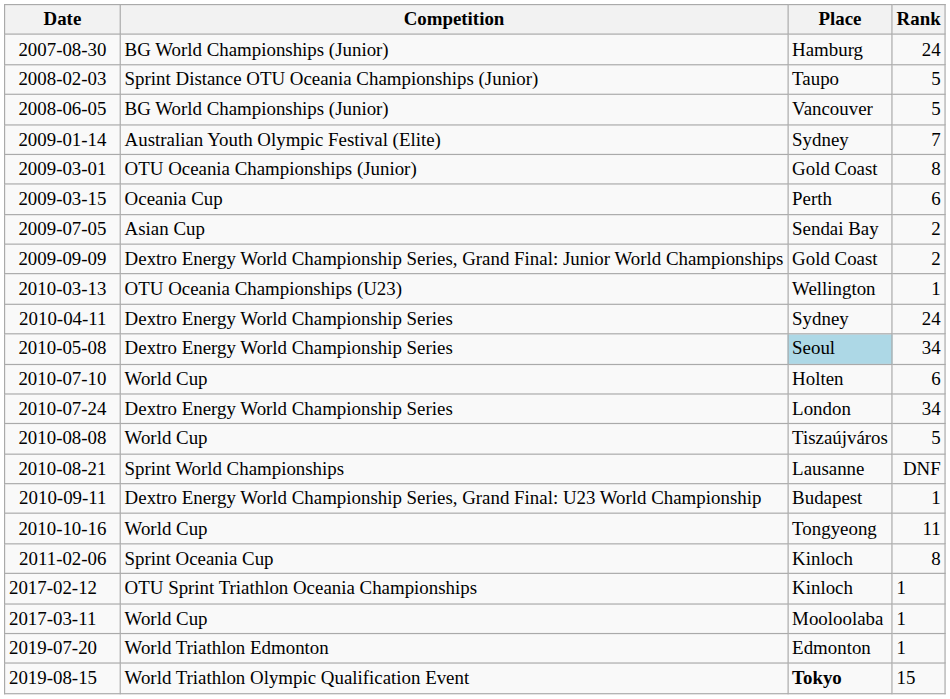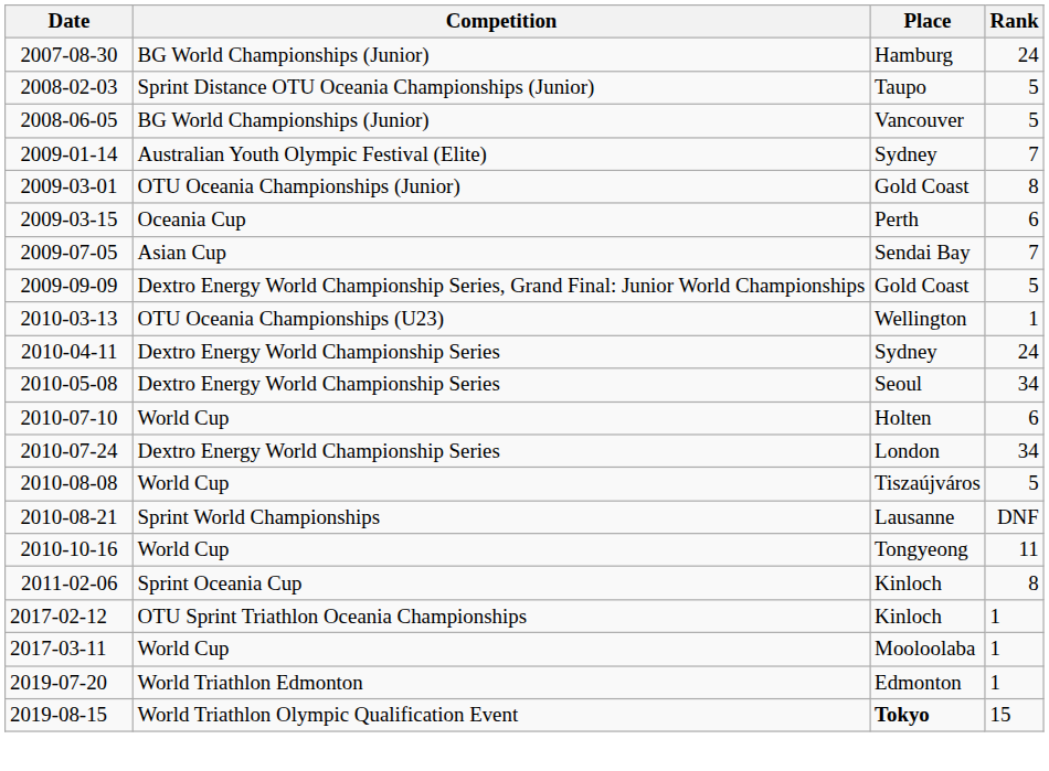2009-07-05 | Rank: 2 -> 7
2009-09-09 | Rank: 2 -> 5
2010-05-08 | Place: lightblue background -> no background
- row: 2010-09-11 | Dextro Energy World Championship Series, Grand Final: U23 World Championship | Budapest | 1
